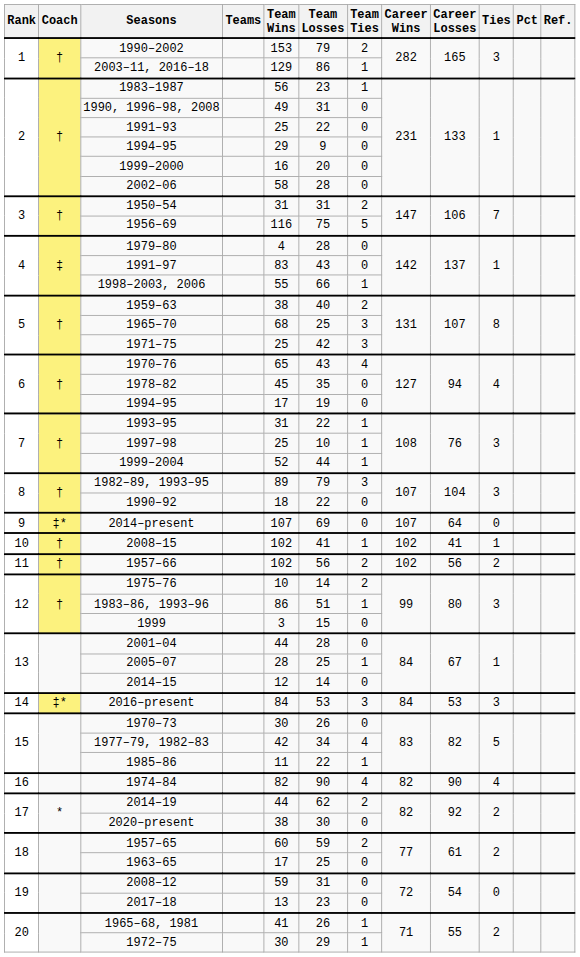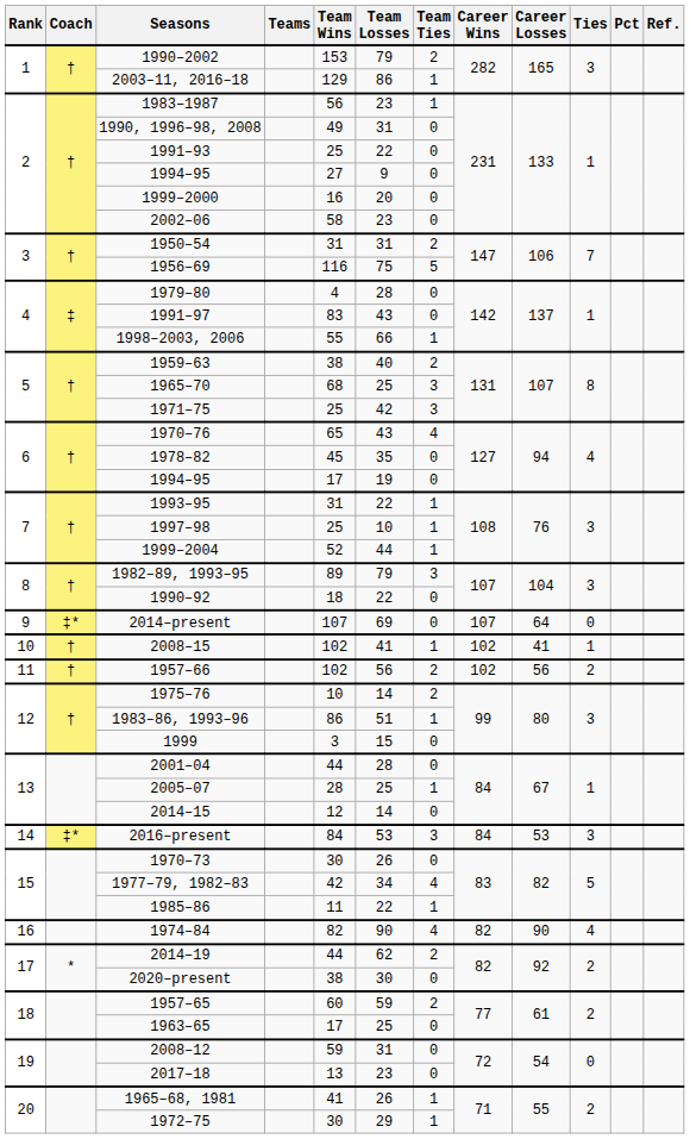2 / 1994–95 | Team Wins: 29 -> 27
2002–06 | Team Losses: 28 -> 23
